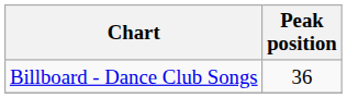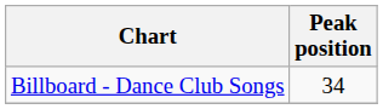Billboard - Dance Club Songs | Peak position: 36 -> 34
